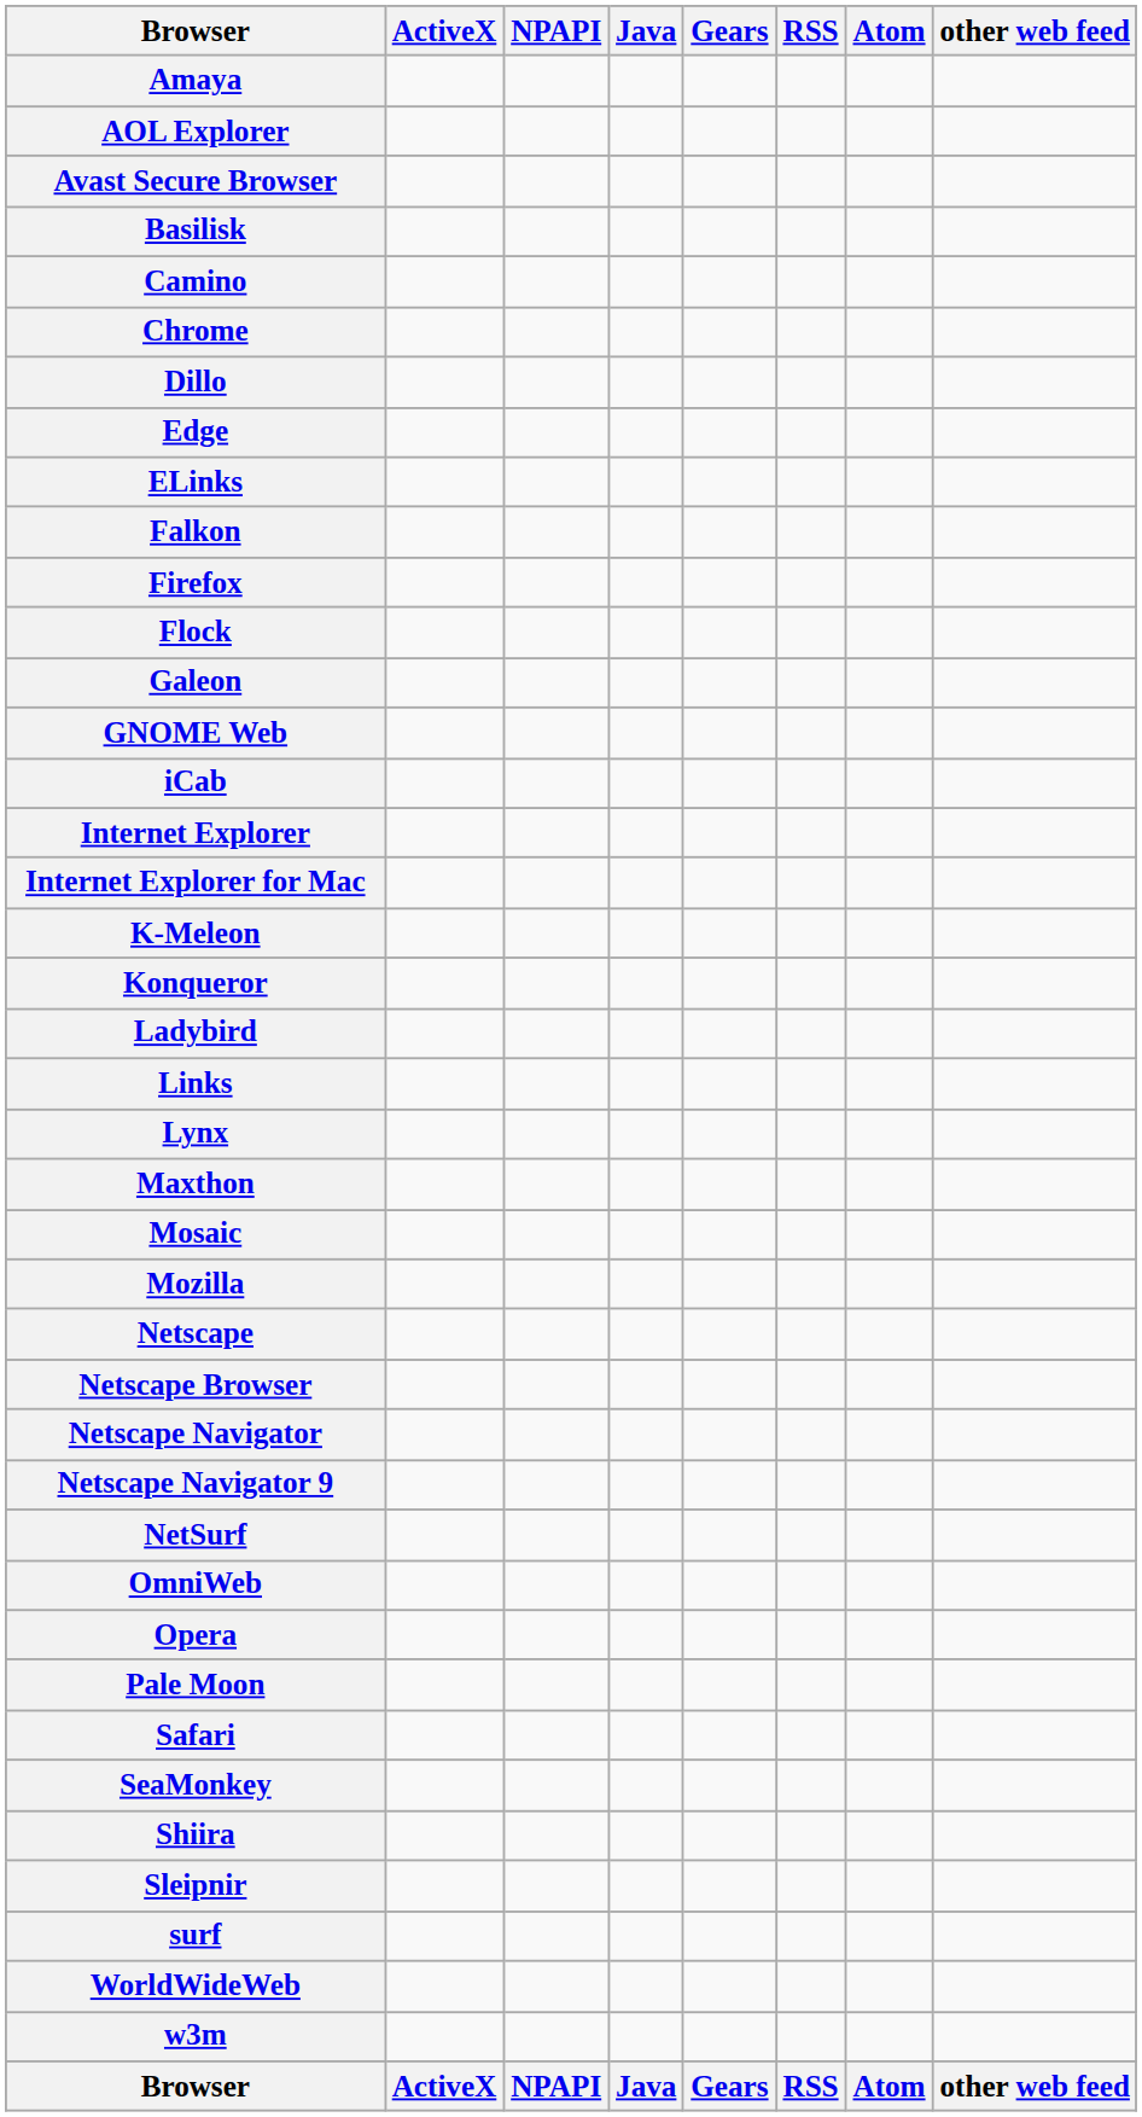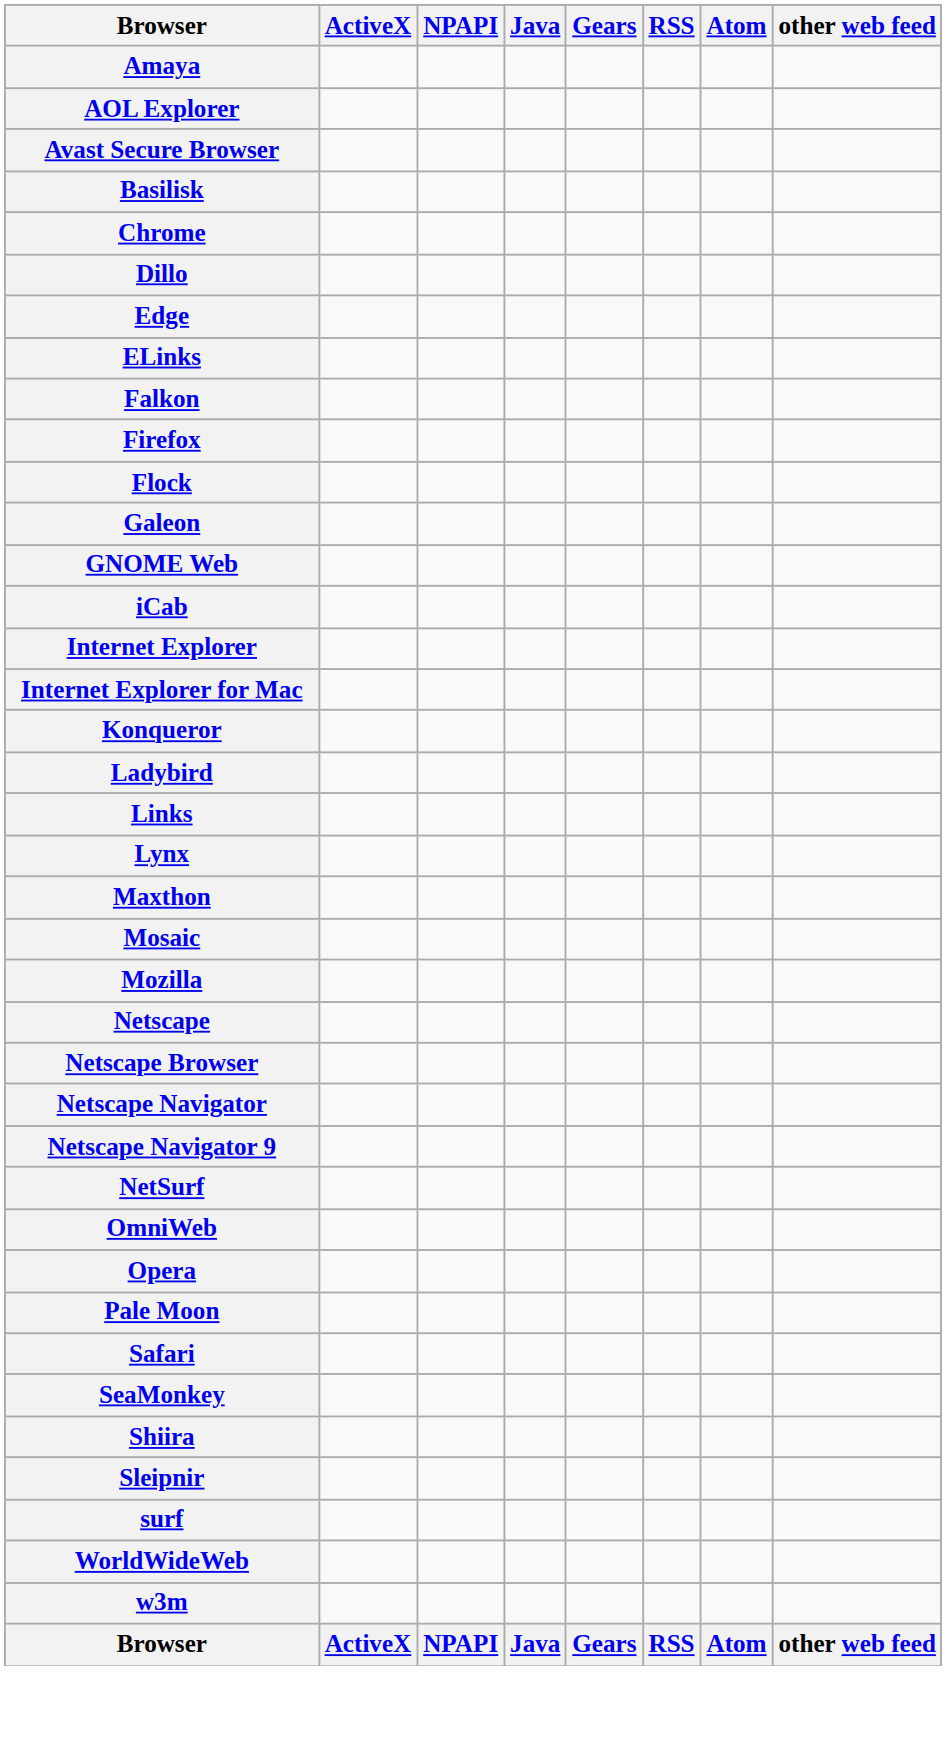- row: Camino
- row: K-Meleon
